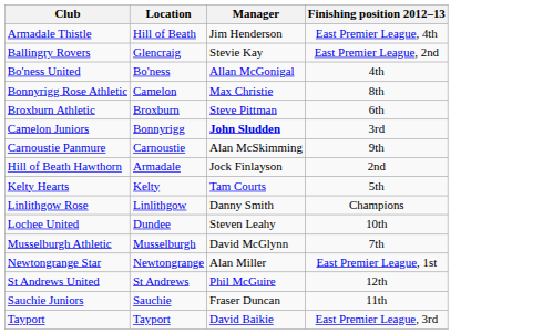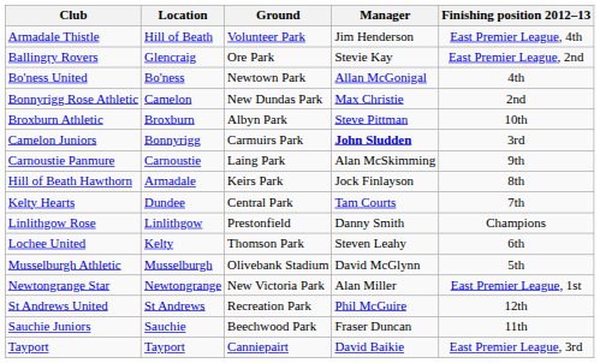+ column: Ground | Volunteer Park | Ore Park | Newtown Park | New Dundas Park | Albyn Park | Carmuirs Park | Laing Park | Keirs Park | Central Park | Prestonfield | Thomson Park | Olivebank Stadium | New Victoria Park | Recreation Park | Beechwood Park | Canniepairt
Bonnyrigg Rose Athletic | Finishing position 2012–13: 8th -> 2nd
Broxburn Athletic | Finishing position 2012–13: 6th -> 10th
Hill of Beath Hawthorn | Finishing position 2012–13: 2nd -> 8th
Kelty Hearts | Location: Kelty -> Dundee
Kelty Hearts | Finishing position 2012–13: 5th -> 7th
Lochee United | Location: Dundee -> Kelty
Lochee United | Finishing position 2012–13: 10th -> 6th
Musselburgh Athletic | Finishing position 2012–13: 7th -> 5th
